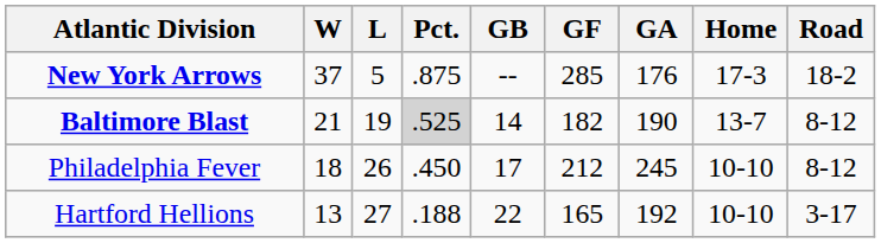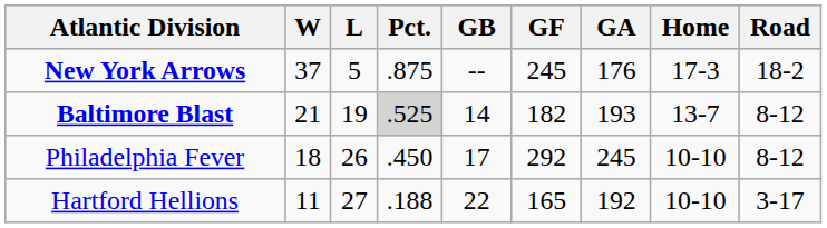New York Arrows | GF: 285 -> 245
Baltimore Blast | GA: 190 -> 193
Philadelphia Fever | GF: 212 -> 292
Hartford Hellions | W: 13 -> 11
